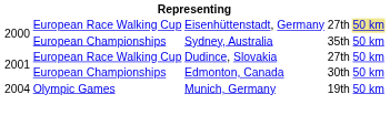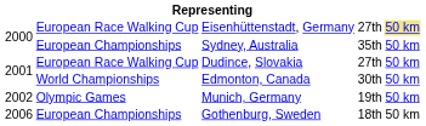Edmonton, Canada | column 2: European Championships -> World Championships
Munich, Germany | column 1: 2004 -> 2002
+ row: 2006 | European Championships | Gothenburg, Sweden | 18th | 50 km
